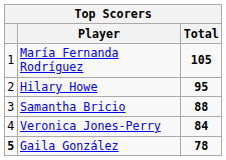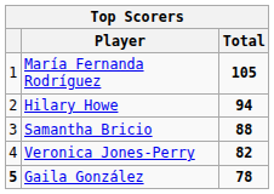Hilary Howe | Total: 95 -> 94
Veronica Jones-Perry | Total: 84 -> 82
